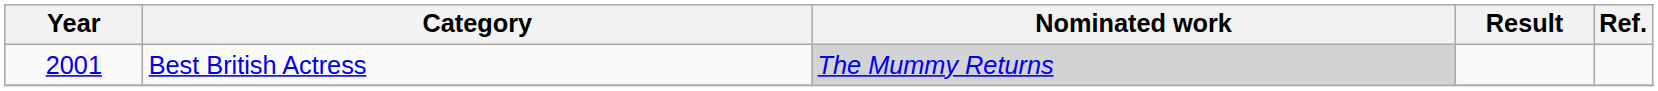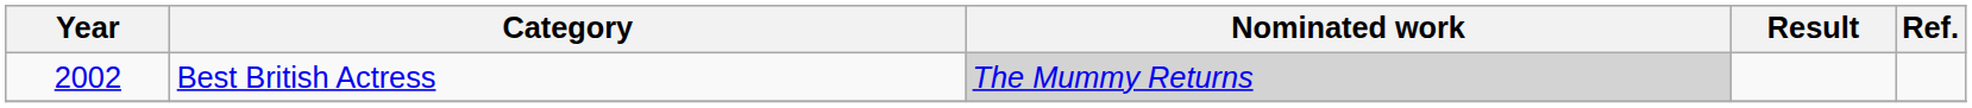Best British Actress | Year: 2001 -> 2002
